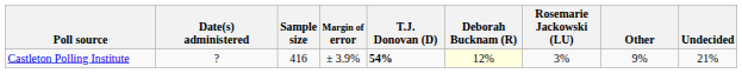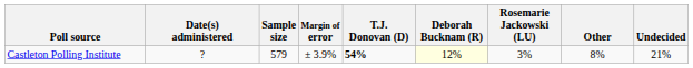Castleton Polling Institute | Sample size: 416 -> 579
Castleton Polling Institute | Other: 9% -> 8%
